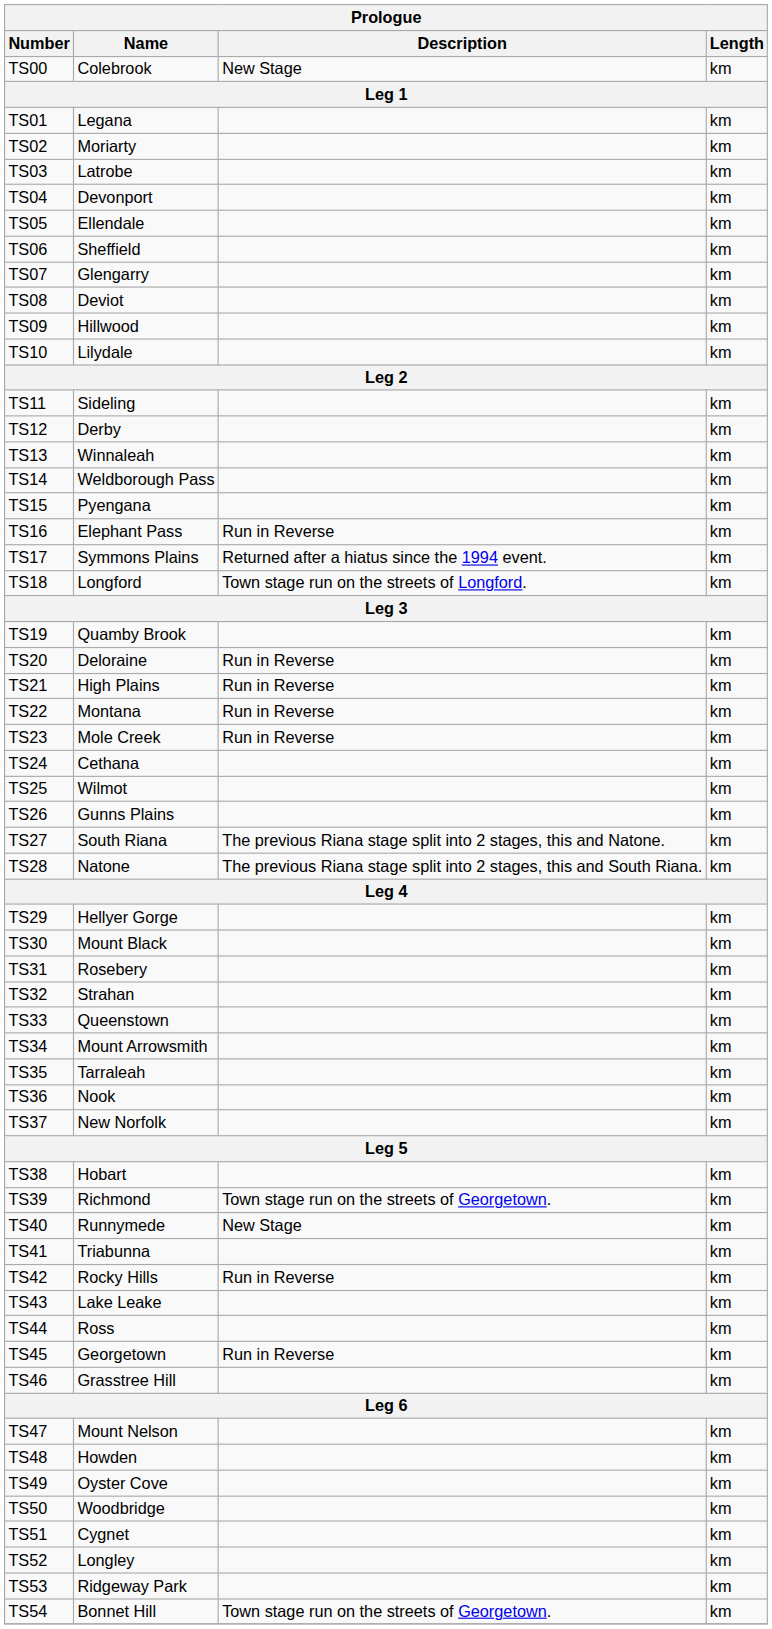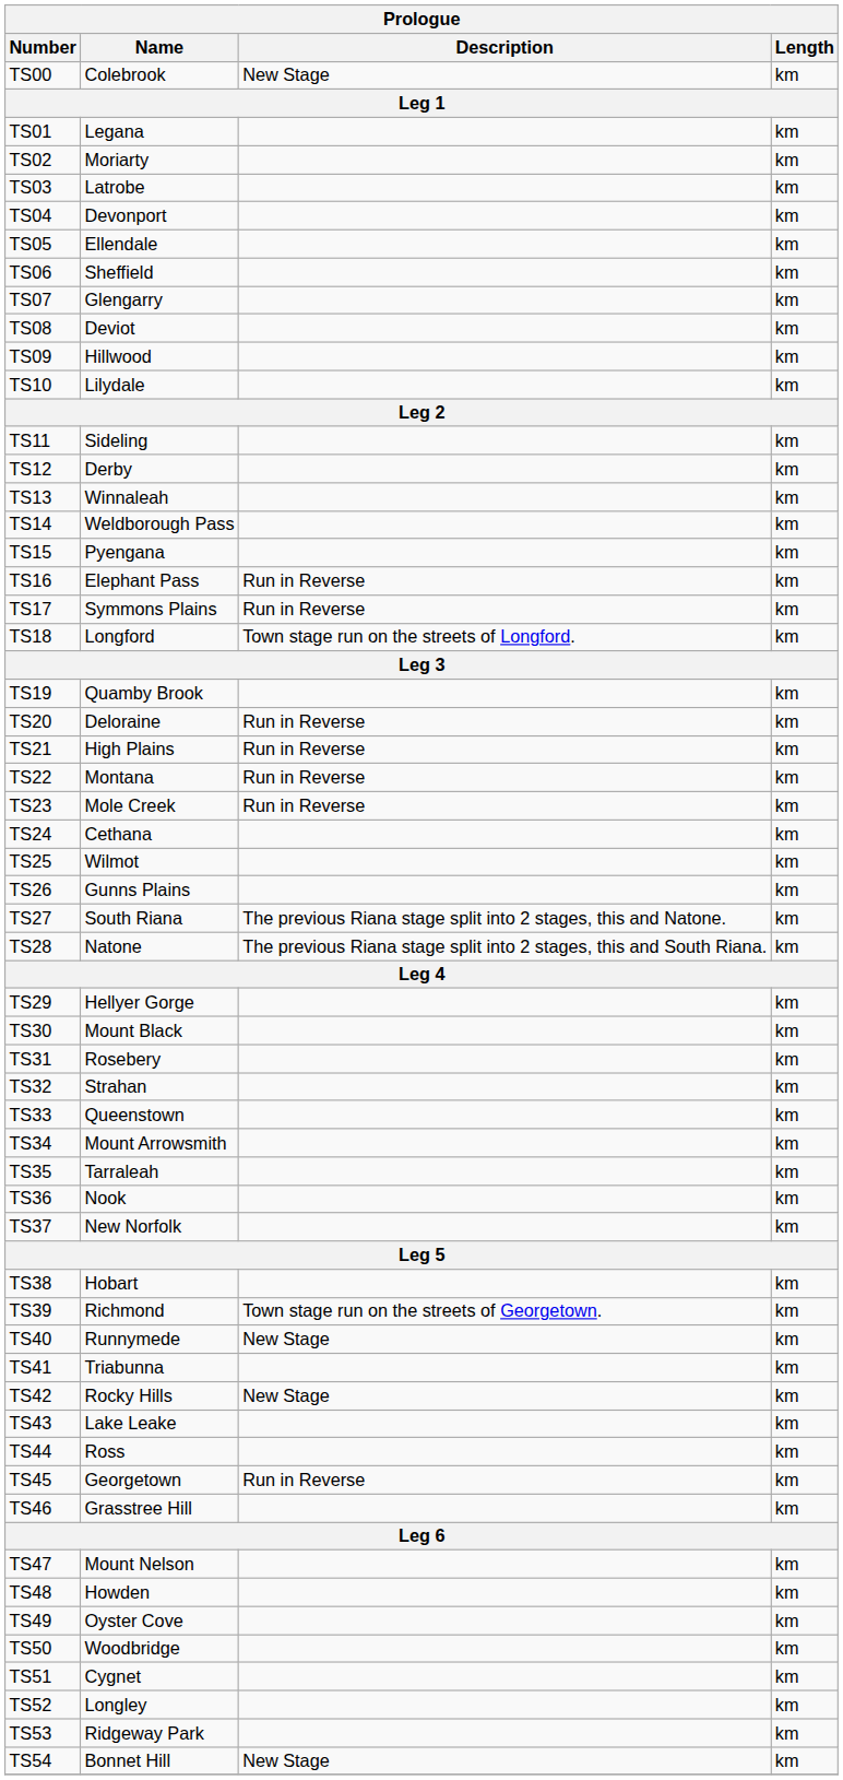TS17 | Description: Returned after a hiatus since the 1994 event. -> Run in Reverse
TS42 | Description: Run in Reverse -> New Stage
TS54 | Description: Town stage run on the streets of Georgetown. -> New Stage
